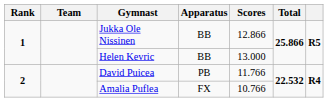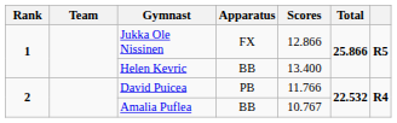Jukka Ole Nissinen | Apparatus: BB -> FX
Helen Kevric | Scores: 13.000 -> 13.400
Amalia Puflea | Apparatus: FX -> BB
Amalia Puflea | Scores: 10.766 -> 10.767
